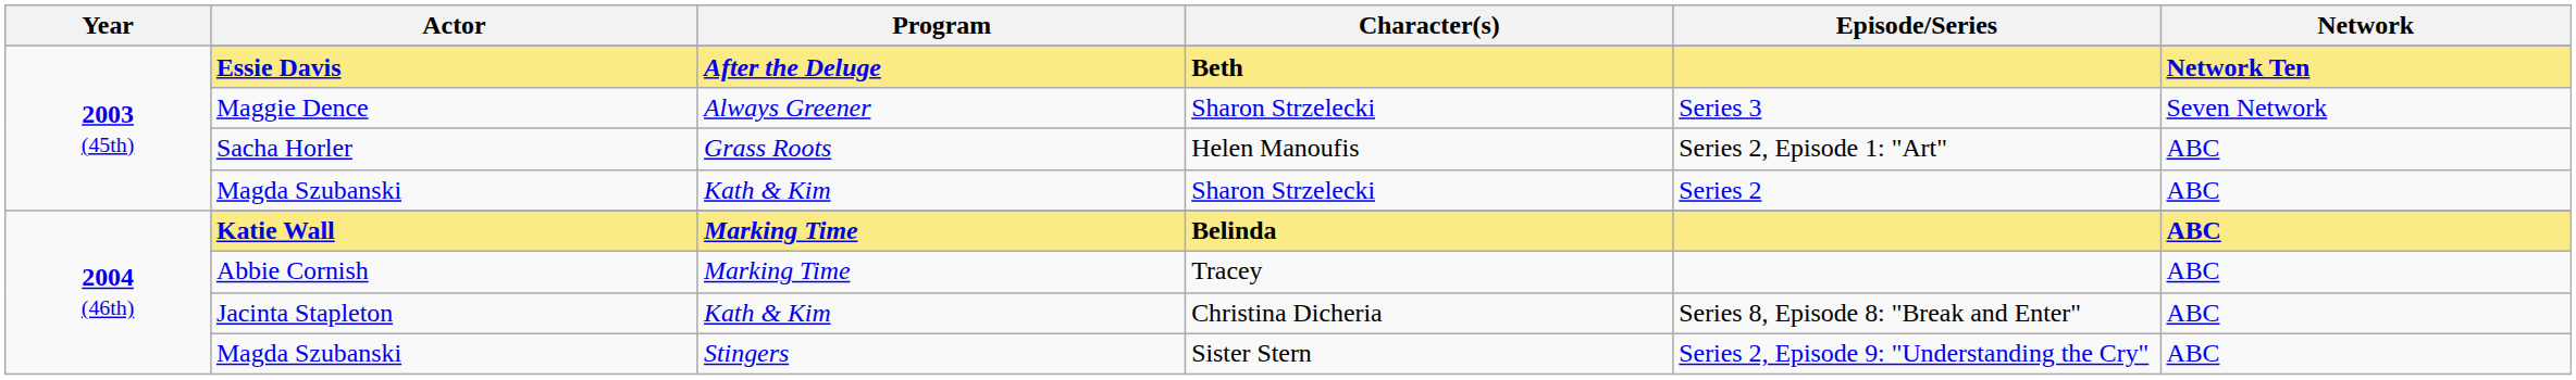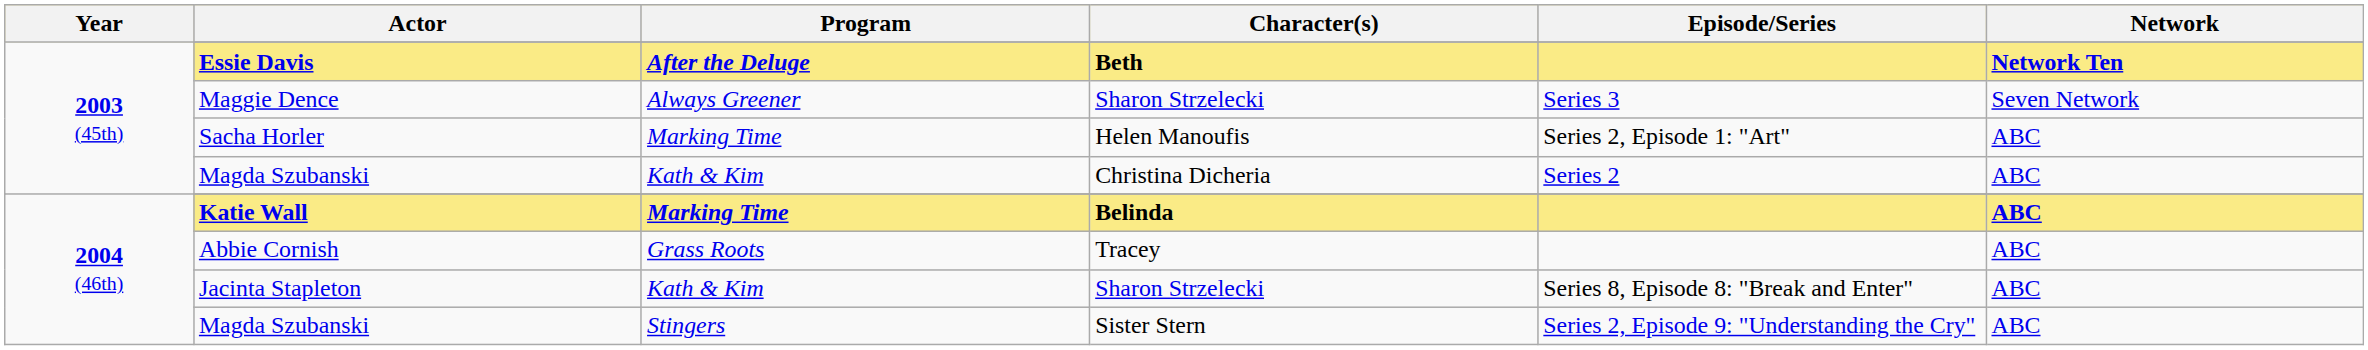Sacha Horler | Program: Grass Roots -> Marking Time
2003 (45th) / Magda Szubanski | Character(s): Sharon Strzelecki -> Christina Dicheria
Abbie Cornish | Program: Marking Time -> Grass Roots
Jacinta Stapleton | Character(s): Christina Dicheria -> Sharon Strzelecki
